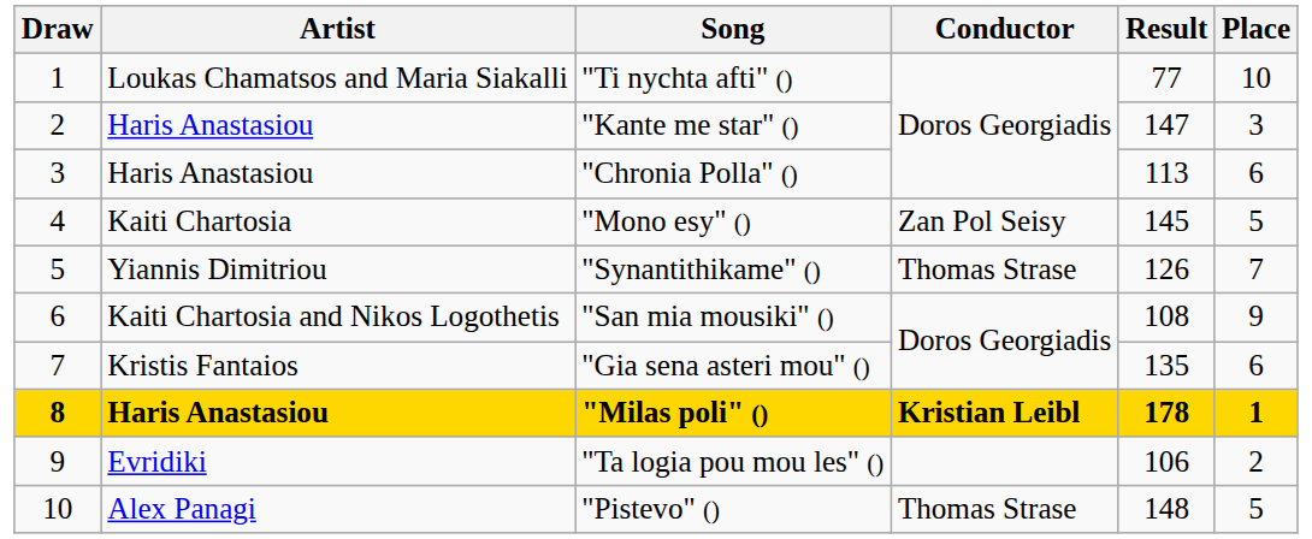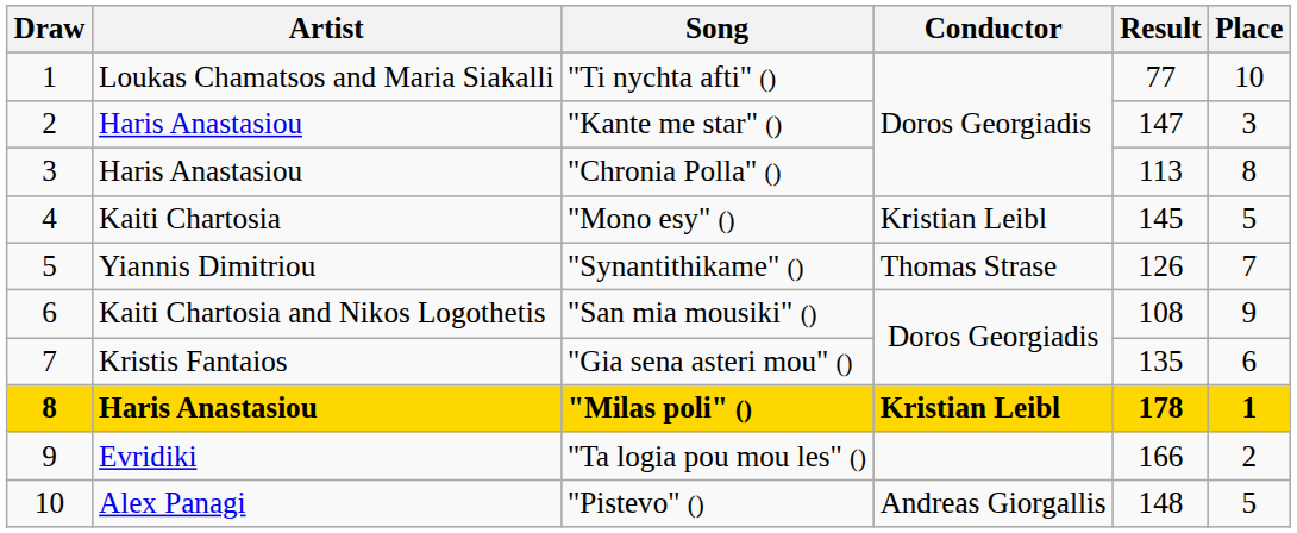"Chronia Polla" () | Place: 6 -> 8
"Mono esy" () | Conductor: Zan Pol Seisy -> Kristian Leibl
"Ta logia pou mou les" () | Result: 106 -> 166
"Pistevo" () | Conductor: Thomas Strase -> Andreas Giorgallis
